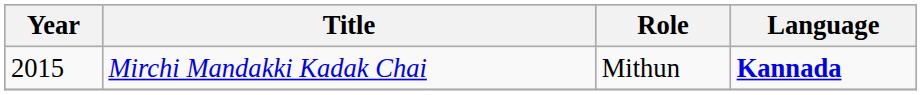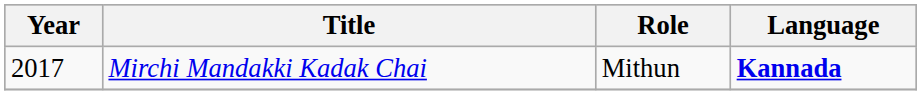Mirchi Mandakki Kadak Chai | Year: 2015 -> 2017
